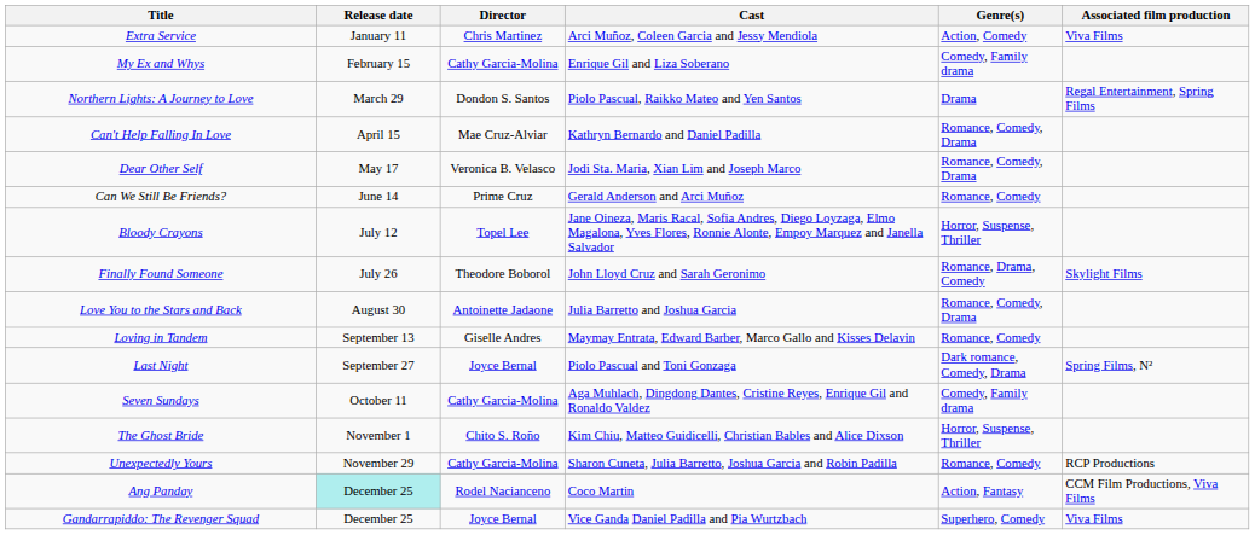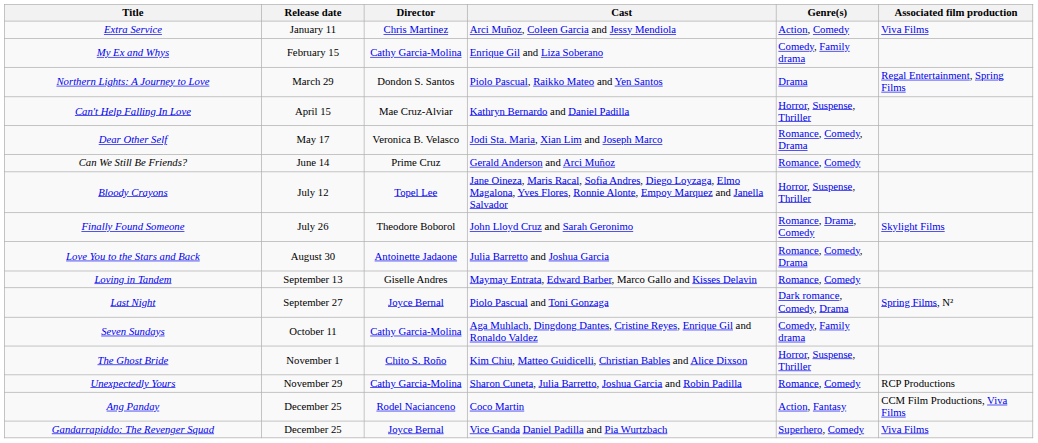Can't Help Falling In Love | Genre(s): Romance, Comedy, Drama -> Horror, Suspense, Thriller
Ang Panday | Release date: paleturquoise background -> no background
